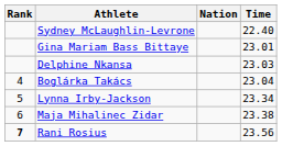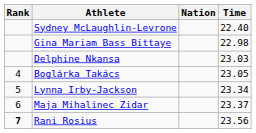Gina Mariam Bass Bittaye | Time: 23.01 -> 22.98
Boglárka Takács | Time: 23.04 -> 23.05
Maja Mihalinec Zidar | Time: 23.38 -> 23.37
